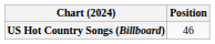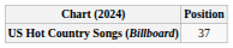US Hot Country Songs (Billboard) | Position: 46 -> 37
